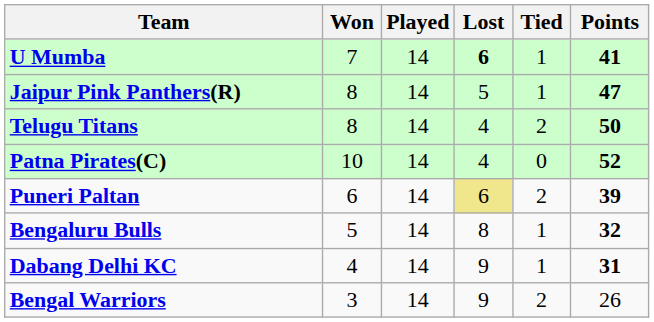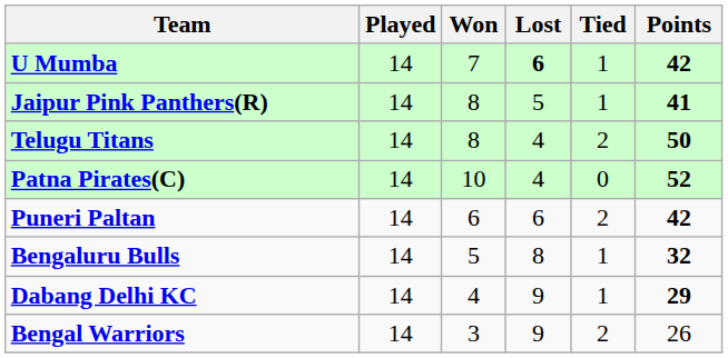columns swapped: Played <-> Won
U Mumba | Points: 41 -> 42
Jaipur Pink Panthers(R) | Points: 47 -> 41
Puneri Paltan | Lost: khaki background -> no background
Puneri Paltan | Points: 39 -> 42
Dabang Delhi KC | Points: 31 -> 29
